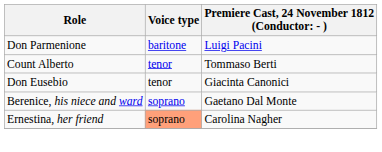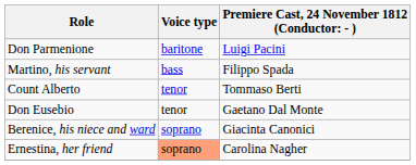+ row: Martino, his servant | bass | Filippo Spada
Don Eusebio | column 3: Giacinta Canonici -> Gaetano Dal Monte
Berenice, his niece and ward | column 3: Gaetano Dal Monte -> Giacinta Canonici
